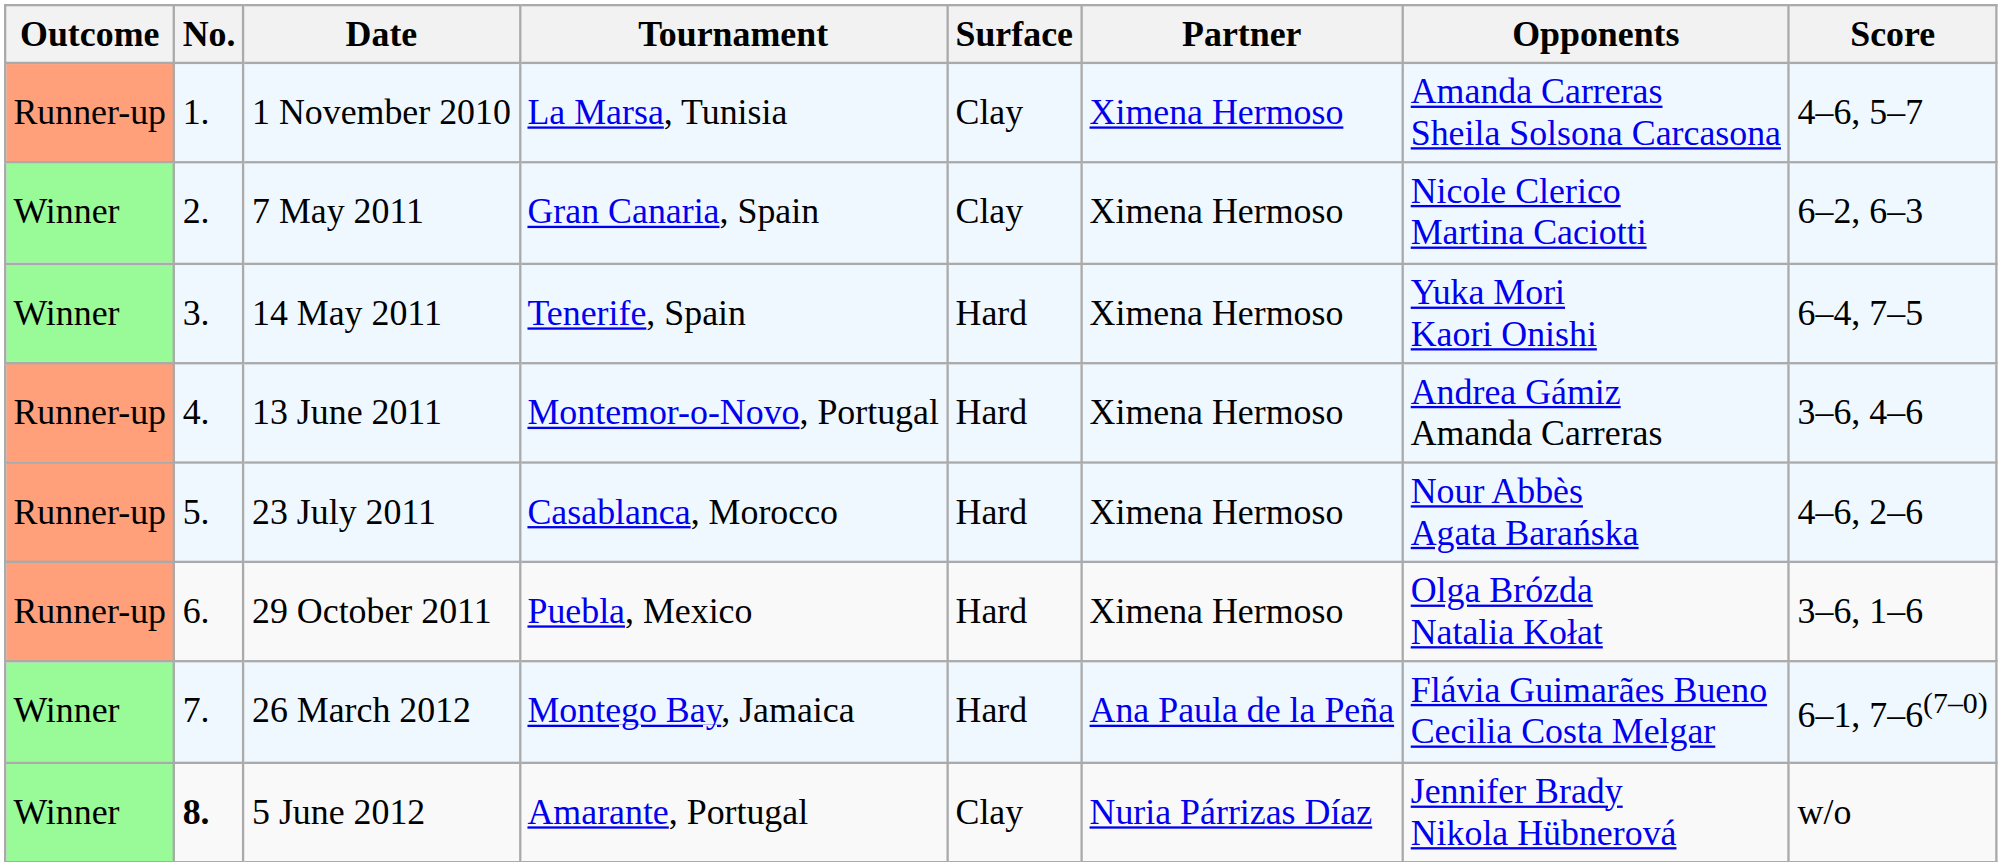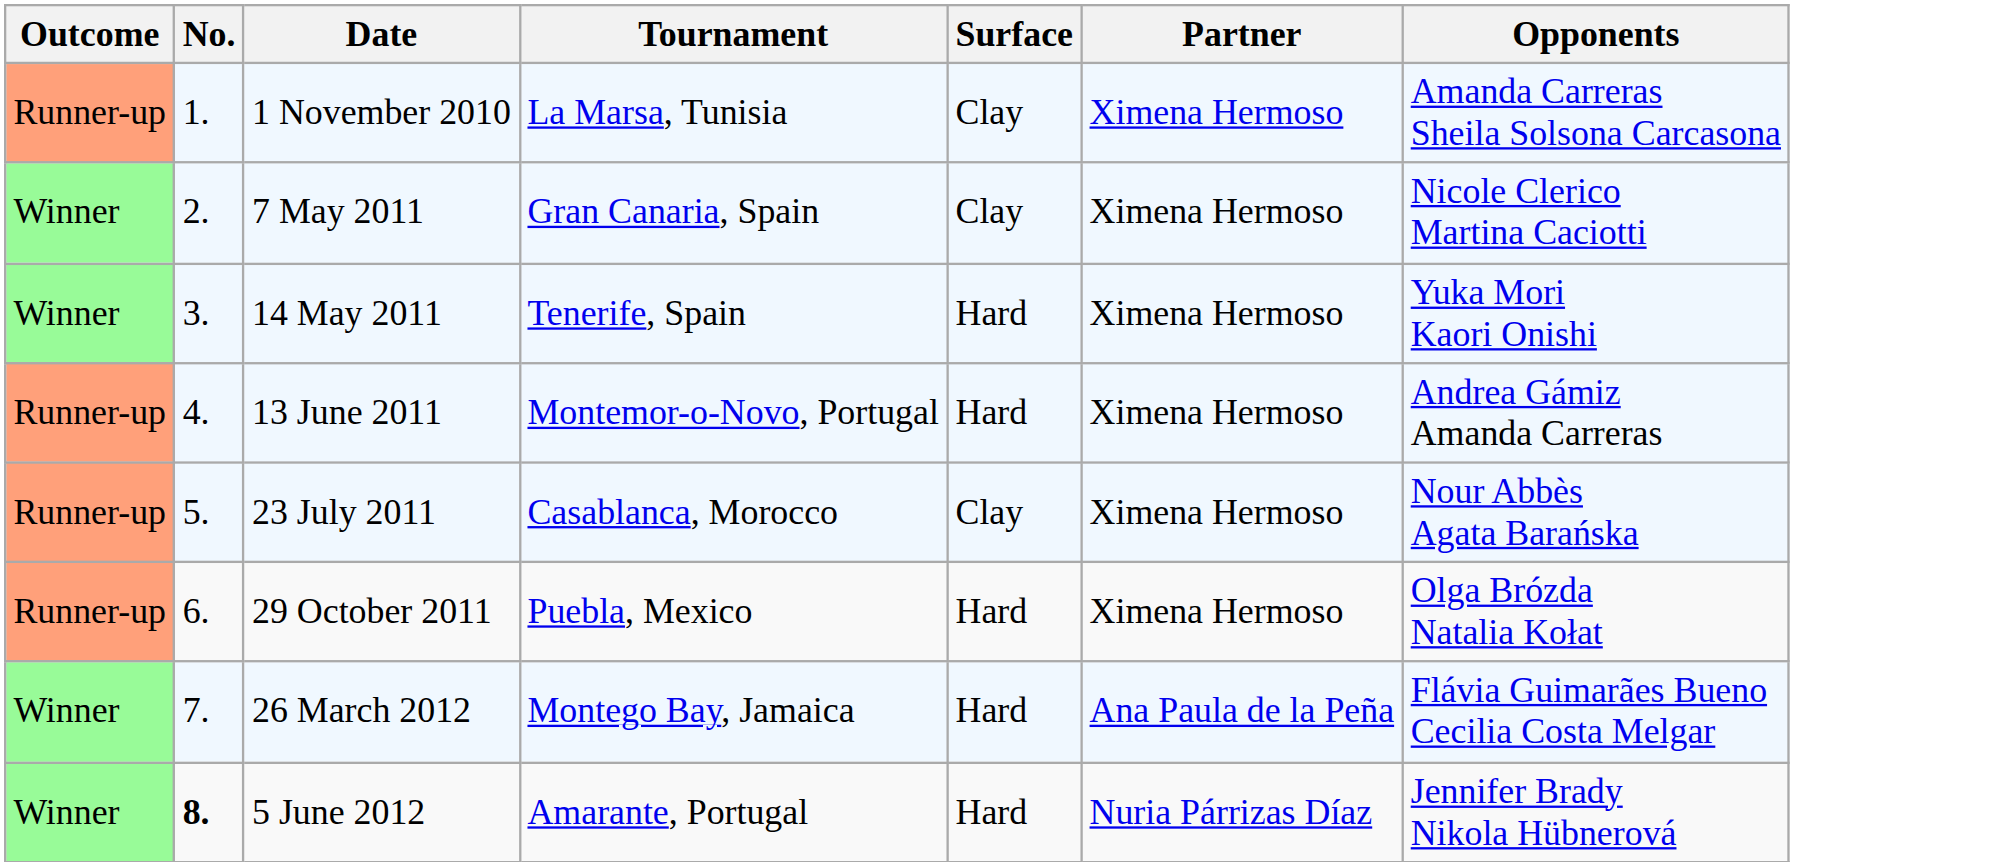- column: Score | 4–6, 5–7 | 6–2, 6–3 | 6–4, 7–5 | 3–6, 4–6 | 4–6, 2–6 | 3–6, 1–6 | 6–1, 7–6(7–0) | w/o
23 July 2011 | Surface: Hard -> Clay
5 June 2012 | Surface: Clay -> Hard
